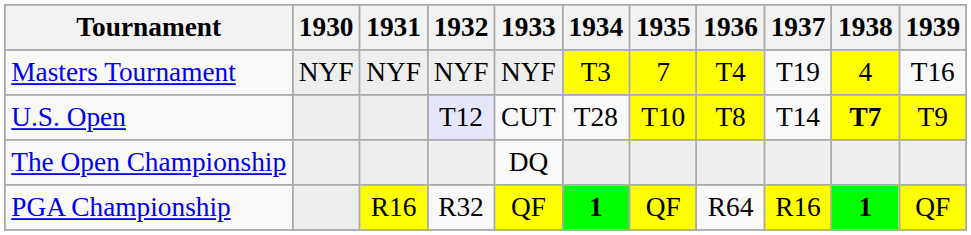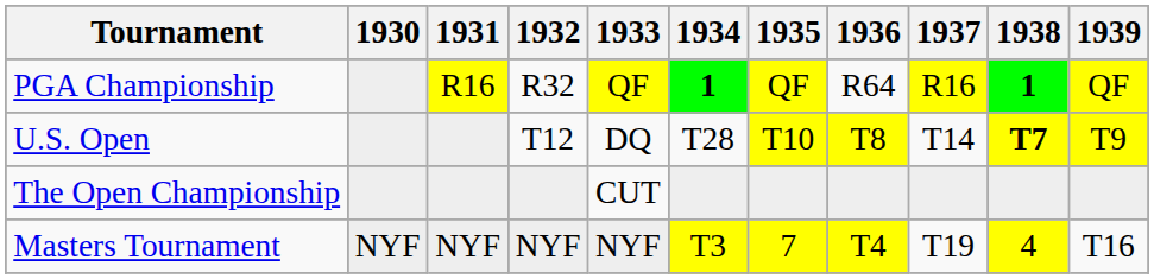rows swapped: Masters Tournament <-> PGA Championship
U.S. Open | 1932: lavender background -> no background
U.S. Open | 1933: CUT -> DQ
The Open Championship | 1933: DQ -> CUT
